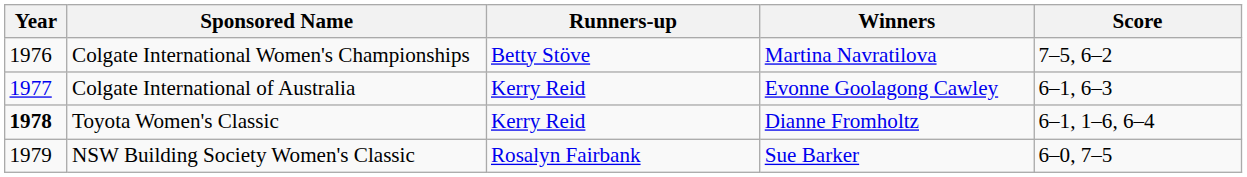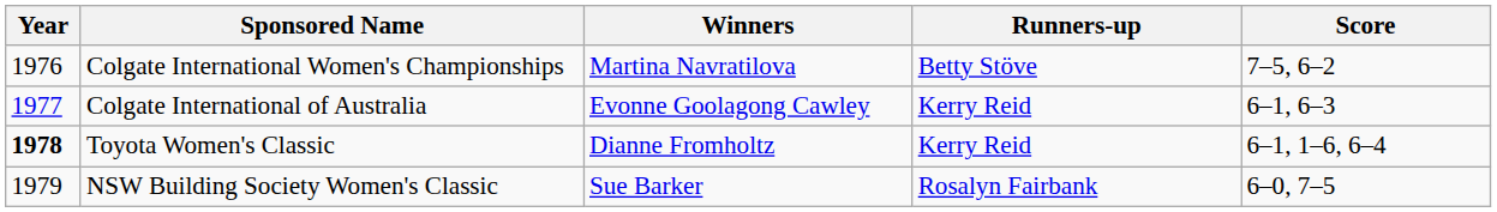columns swapped: Winners <-> Runners-up
